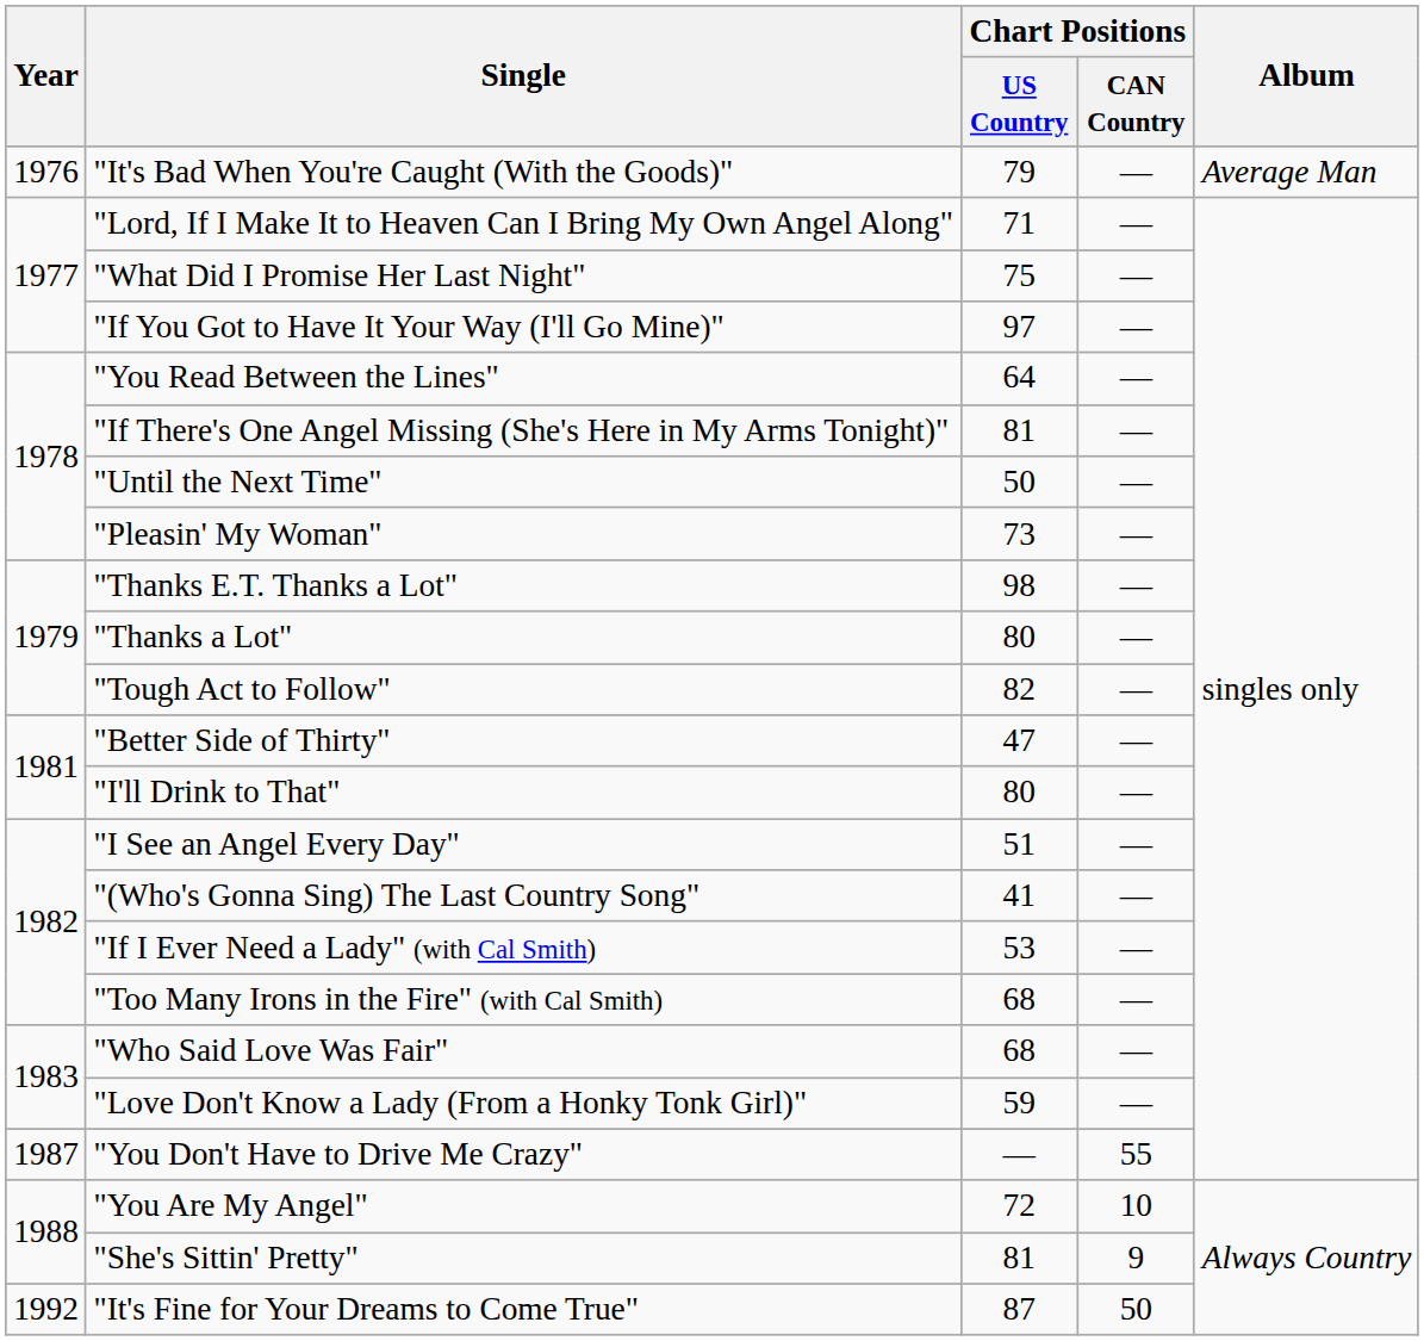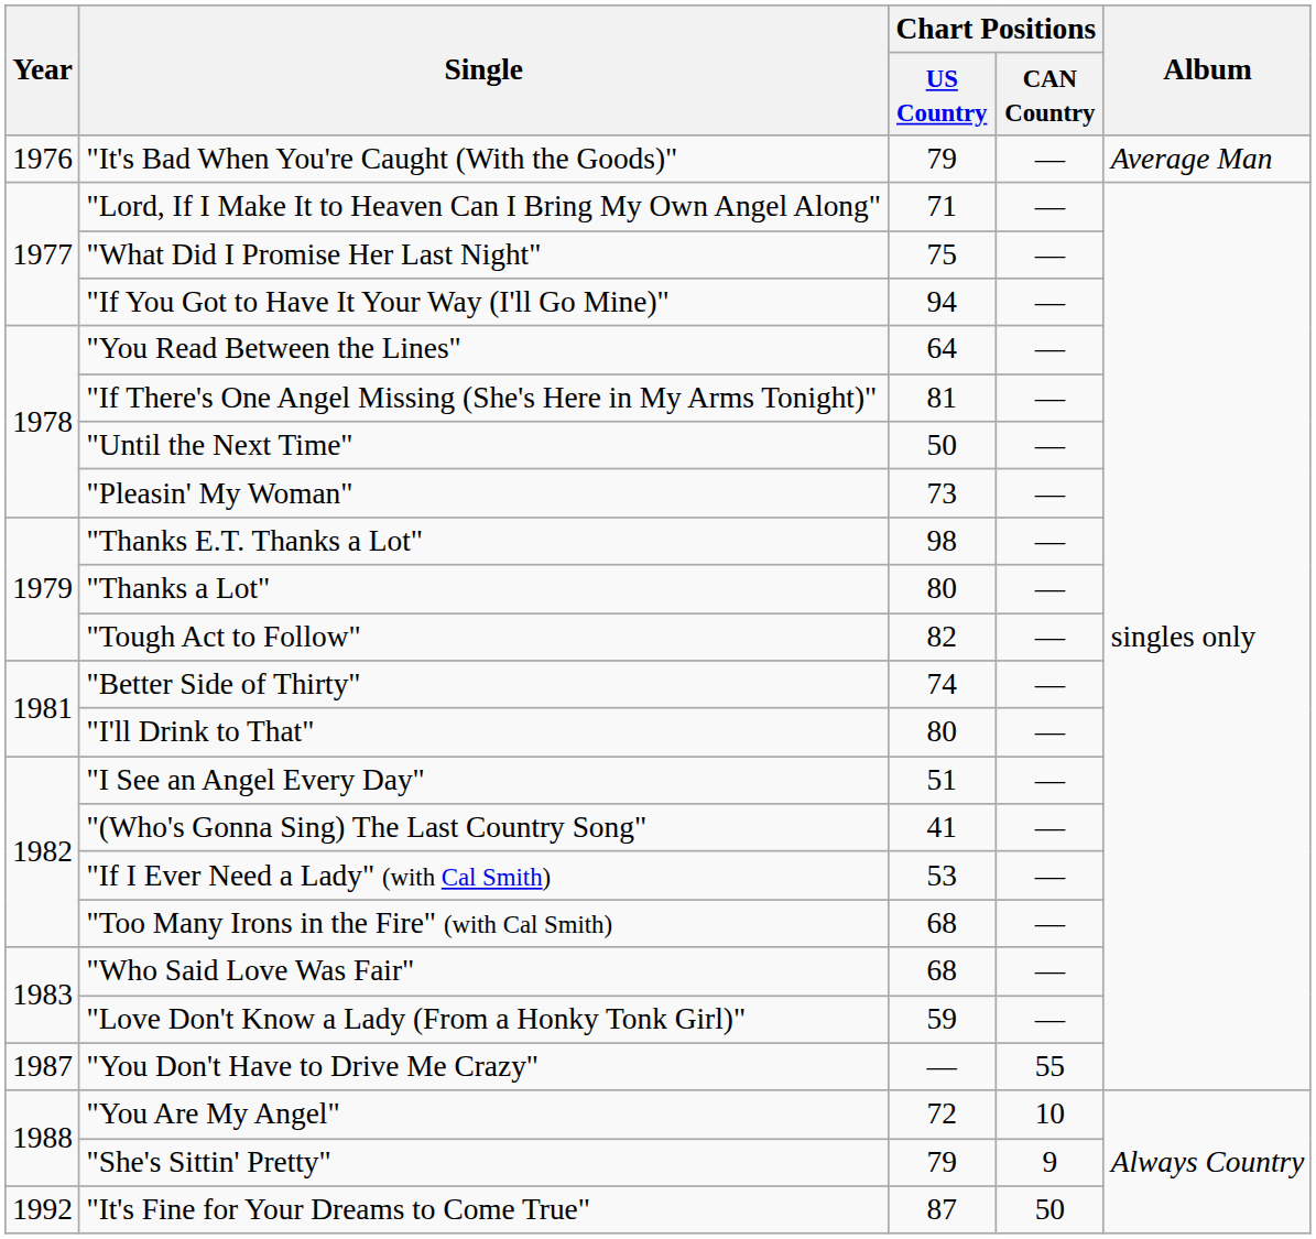"If You Got to Have It Your Way (I'll Go Mine)" | Chart Positions / US Country: 97 -> 94
"Better Side of Thirty" | Chart Positions / US Country: 47 -> 74
"She's Sittin' Pretty" | Chart Positions / US Country: 81 -> 79
